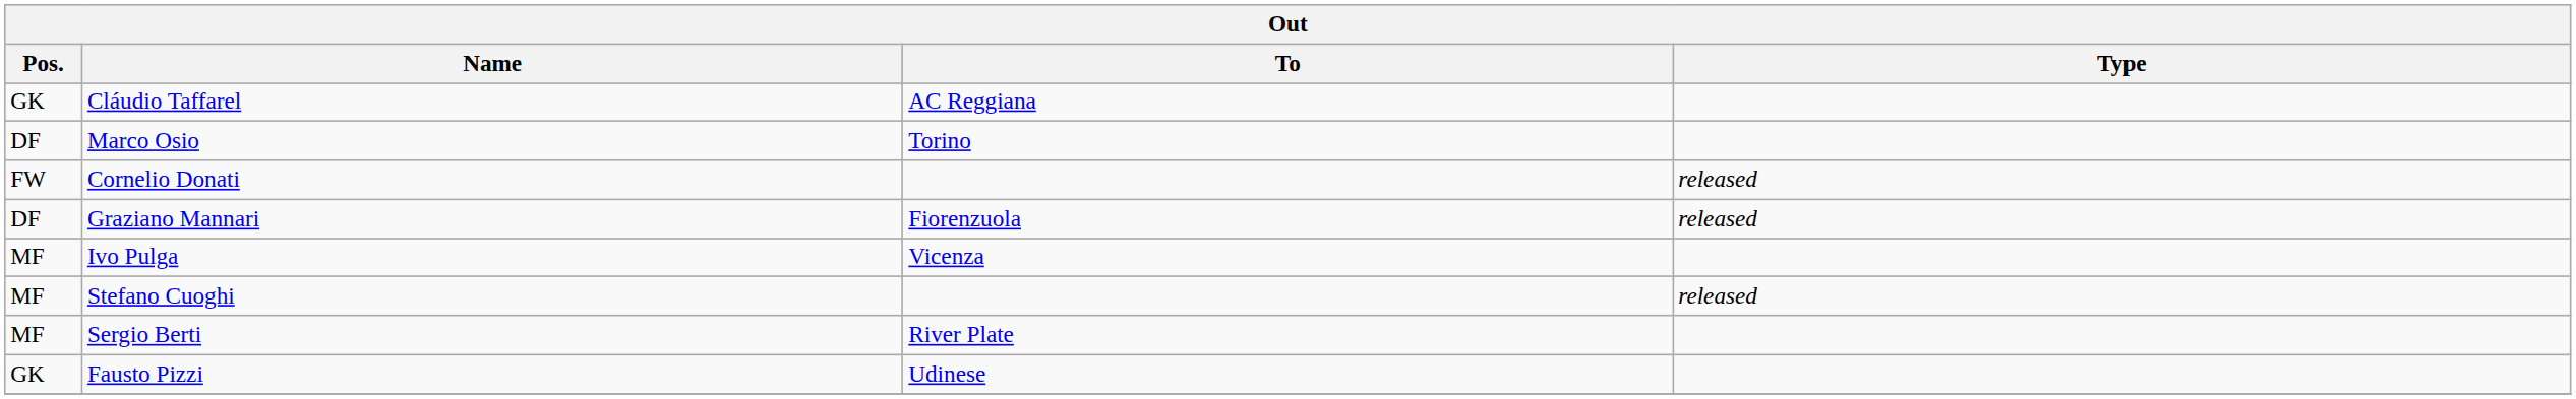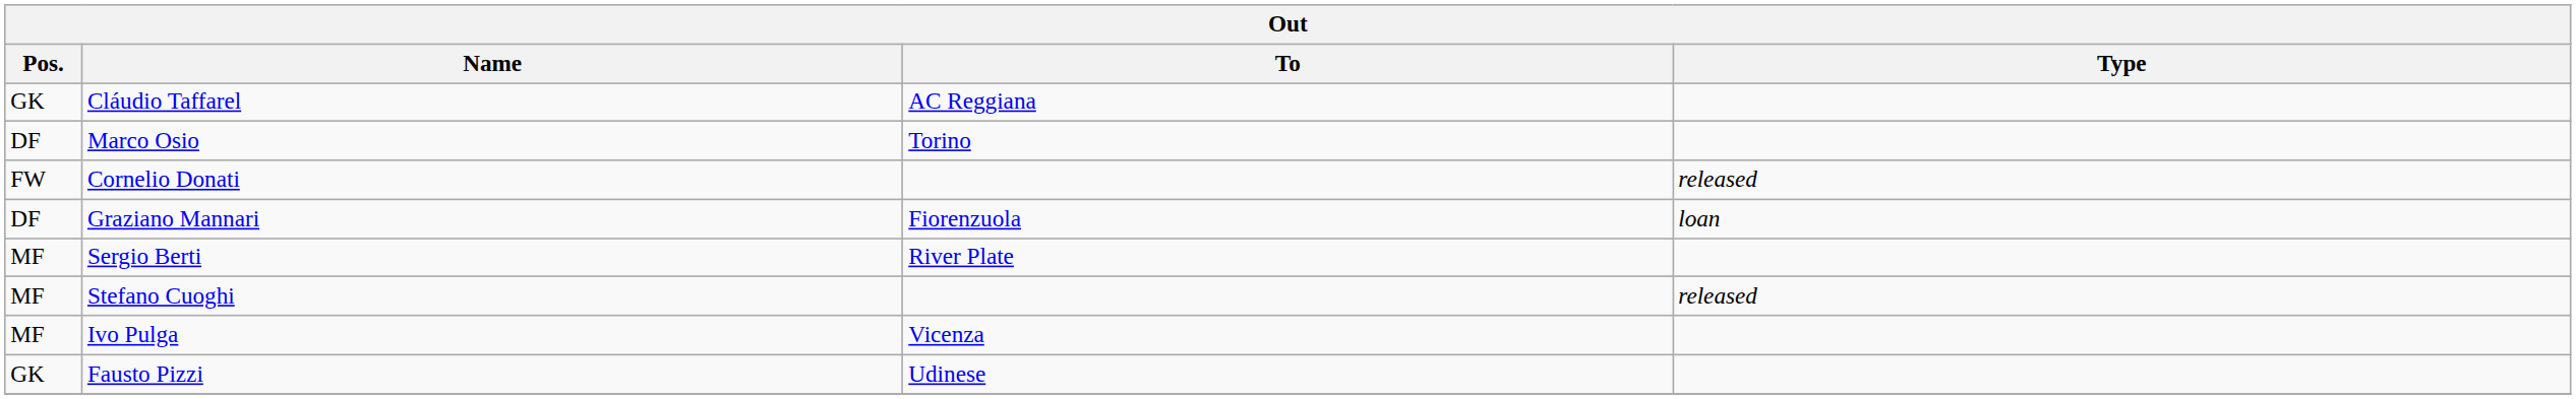Graziano Mannari | Type: released -> loan
rows swapped: Sergio Berti <-> Ivo Pulga
